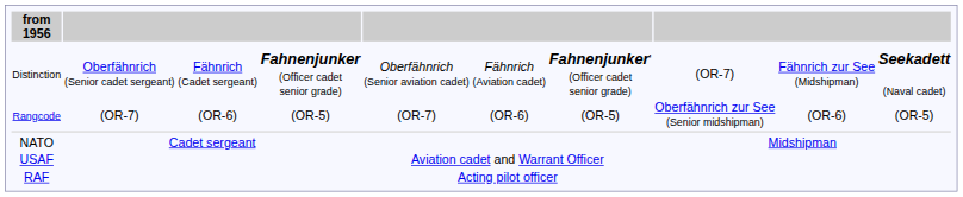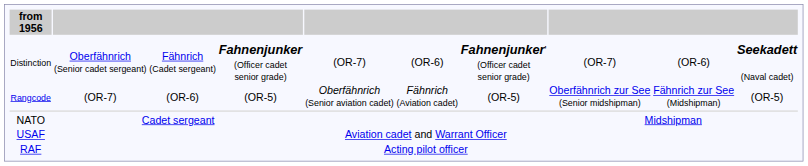Distinction | column 5: Oberfähnrich (Senior aviation cadet) -> (OR-7)
Distinction | column 6: Fähnrich (Aviation cadet) -> (OR-6)
Distinction | column 9: Fähnrich zur See (Midshipman) -> (OR-6)
Rangcode | column 5: (OR-7) -> Oberfähnrich (Senior aviation cadet)
Rangcode | column 6: (OR-6) -> Fähnrich (Aviation cadet)
Rangcode | column 9: (OR-6) -> Fähnrich zur See (Midshipman)
